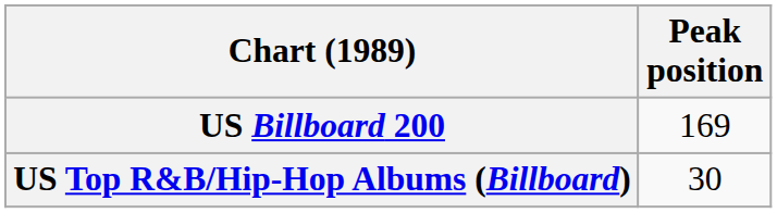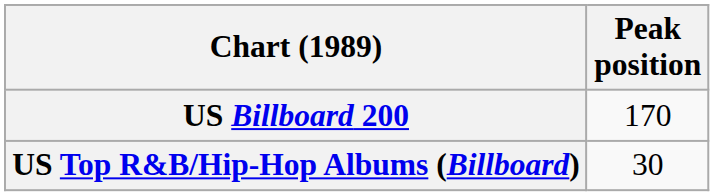US Billboard 200 | Peak position: 169 -> 170
